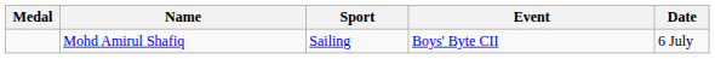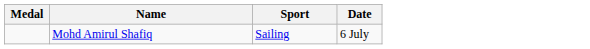- column: Event | Boys' Byte CII
